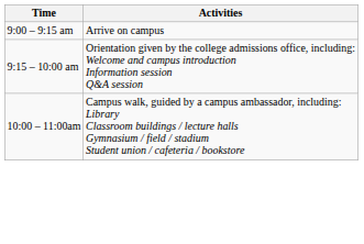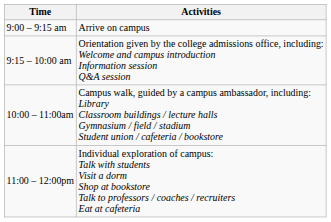+ row: 11:00 – 12:00pm | Individual exploration of campus: Talk with students Visit a dorm Shop at bookstore Talk to professors / coaches / recruiters Eat at cafeteria
